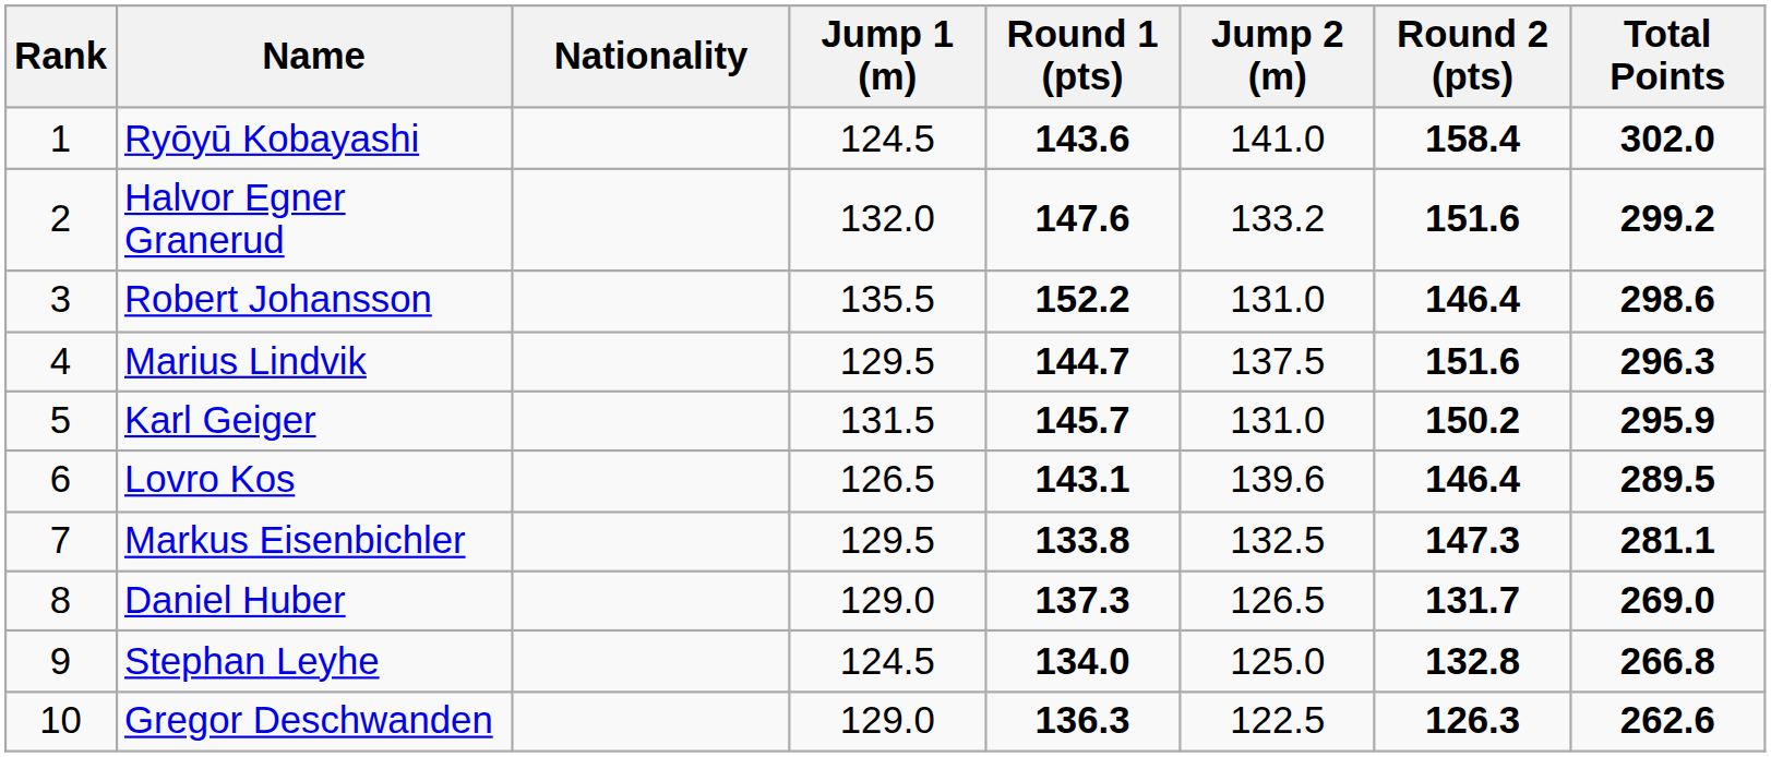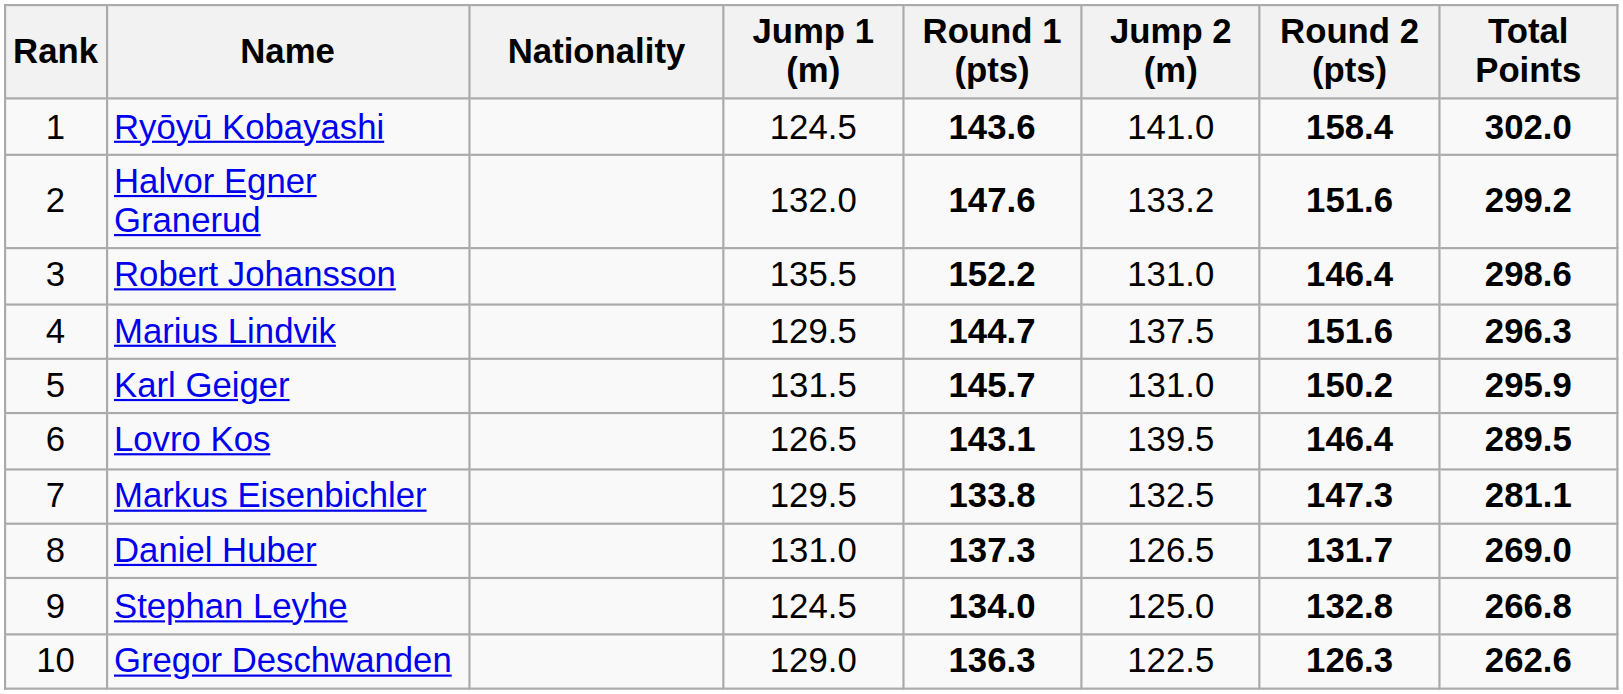Lovro Kos | Jump 2 (m): 139.6 -> 139.5
Daniel Huber | Jump 1 (m): 129.0 -> 131.0
